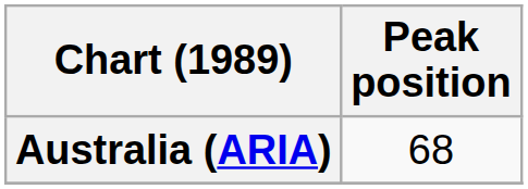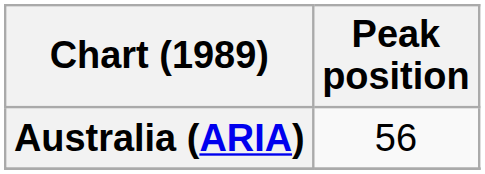Australia (ARIA) | Peak position: 68 -> 56
